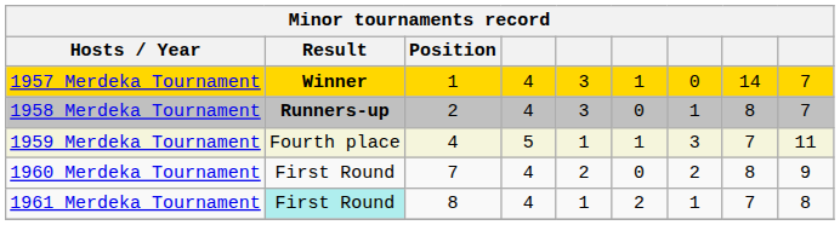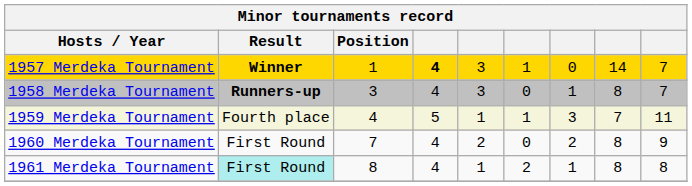1957 Merdeka Tournament | column 4: normal -> bold
1958 Merdeka Tournament | Position: 2 -> 3
1961 Merdeka Tournament | column 8: 7 -> 8
